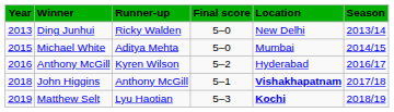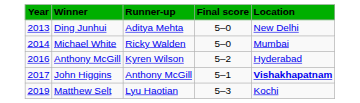- column: Season | 2013/14 | 2014/15 | 2016/17 | 2017/18 | 2018/19
Ding Junhui | Runner-up: Ricky Walden -> Aditya Mehta
Michael White | Year: 2015 -> 2014
Michael White | Runner-up: Aditya Mehta -> Ricky Walden
John Higgins | Year: 2018 -> 2017
Matthew Selt | Location: bold -> normal
